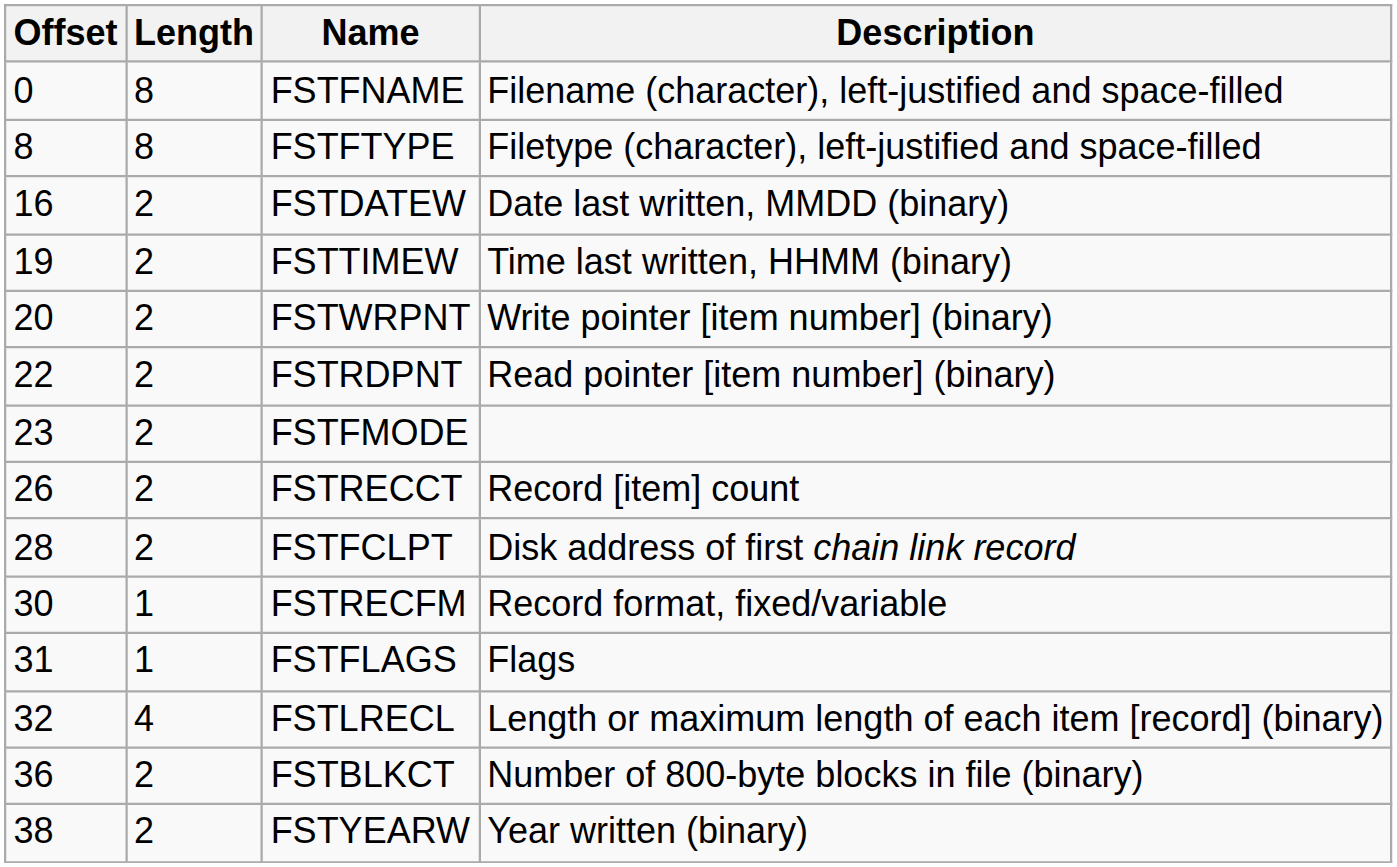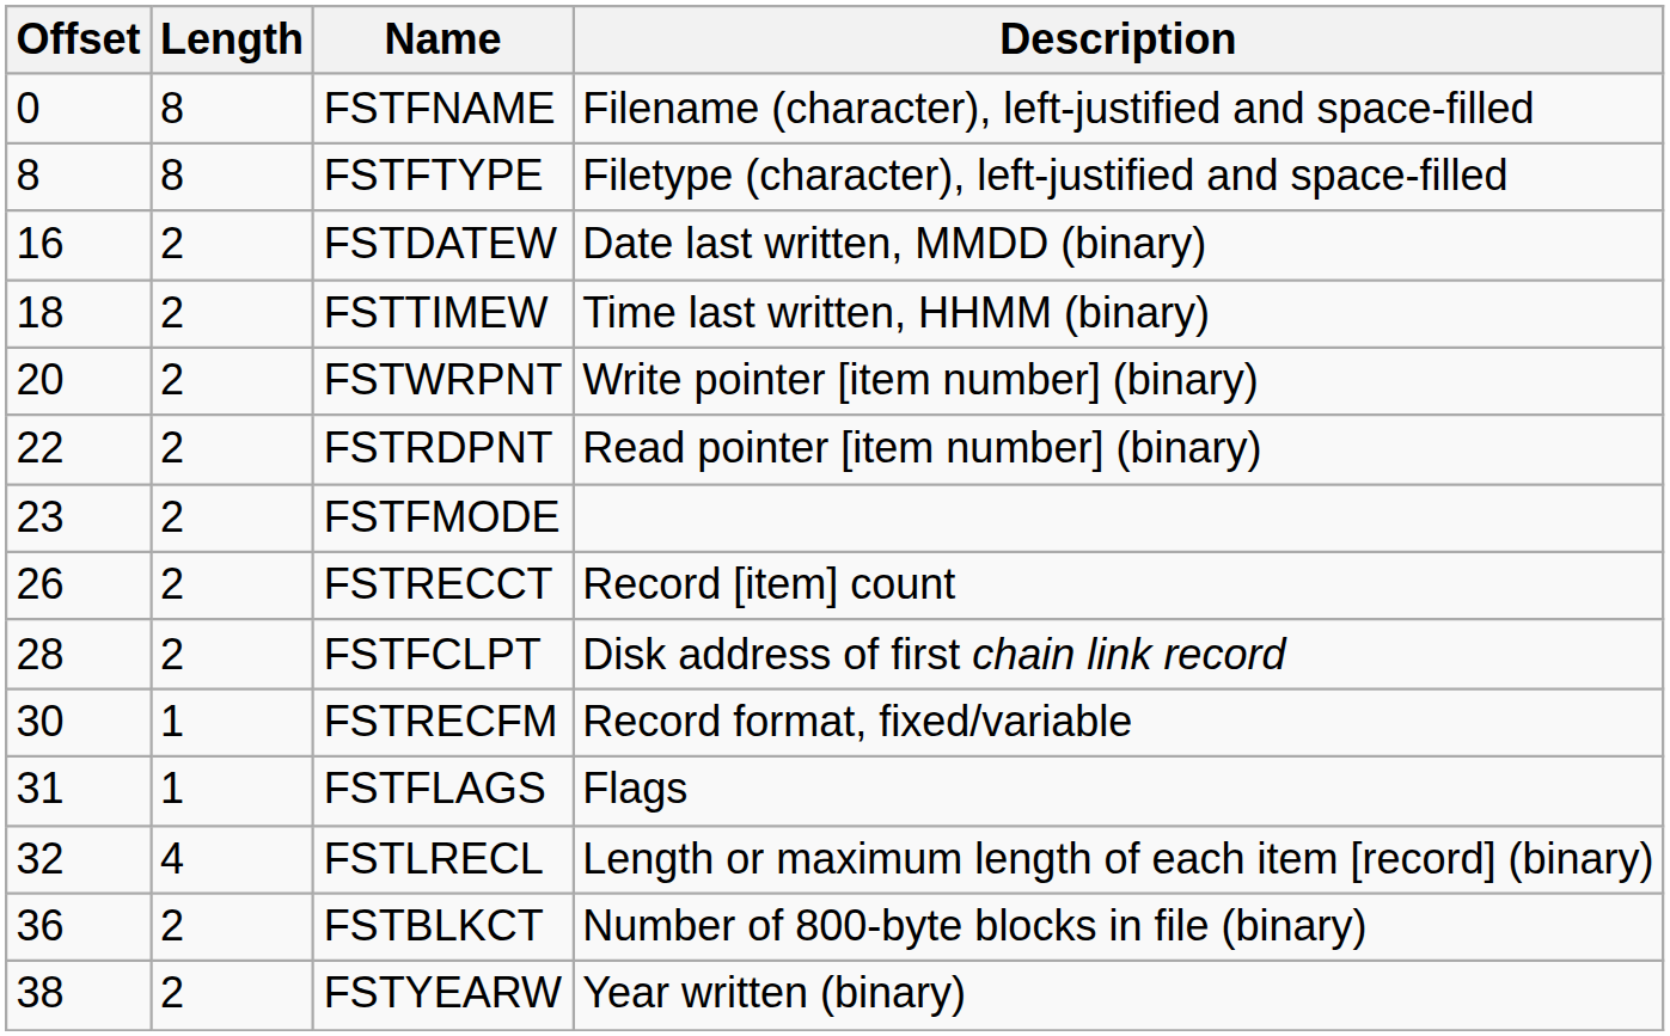FSTTIMEW | Offset: 19 -> 18
